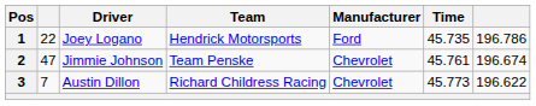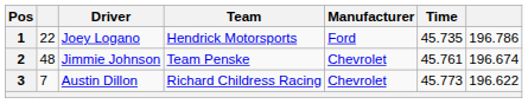Jimmie Johnson | column 2: 47 -> 48
